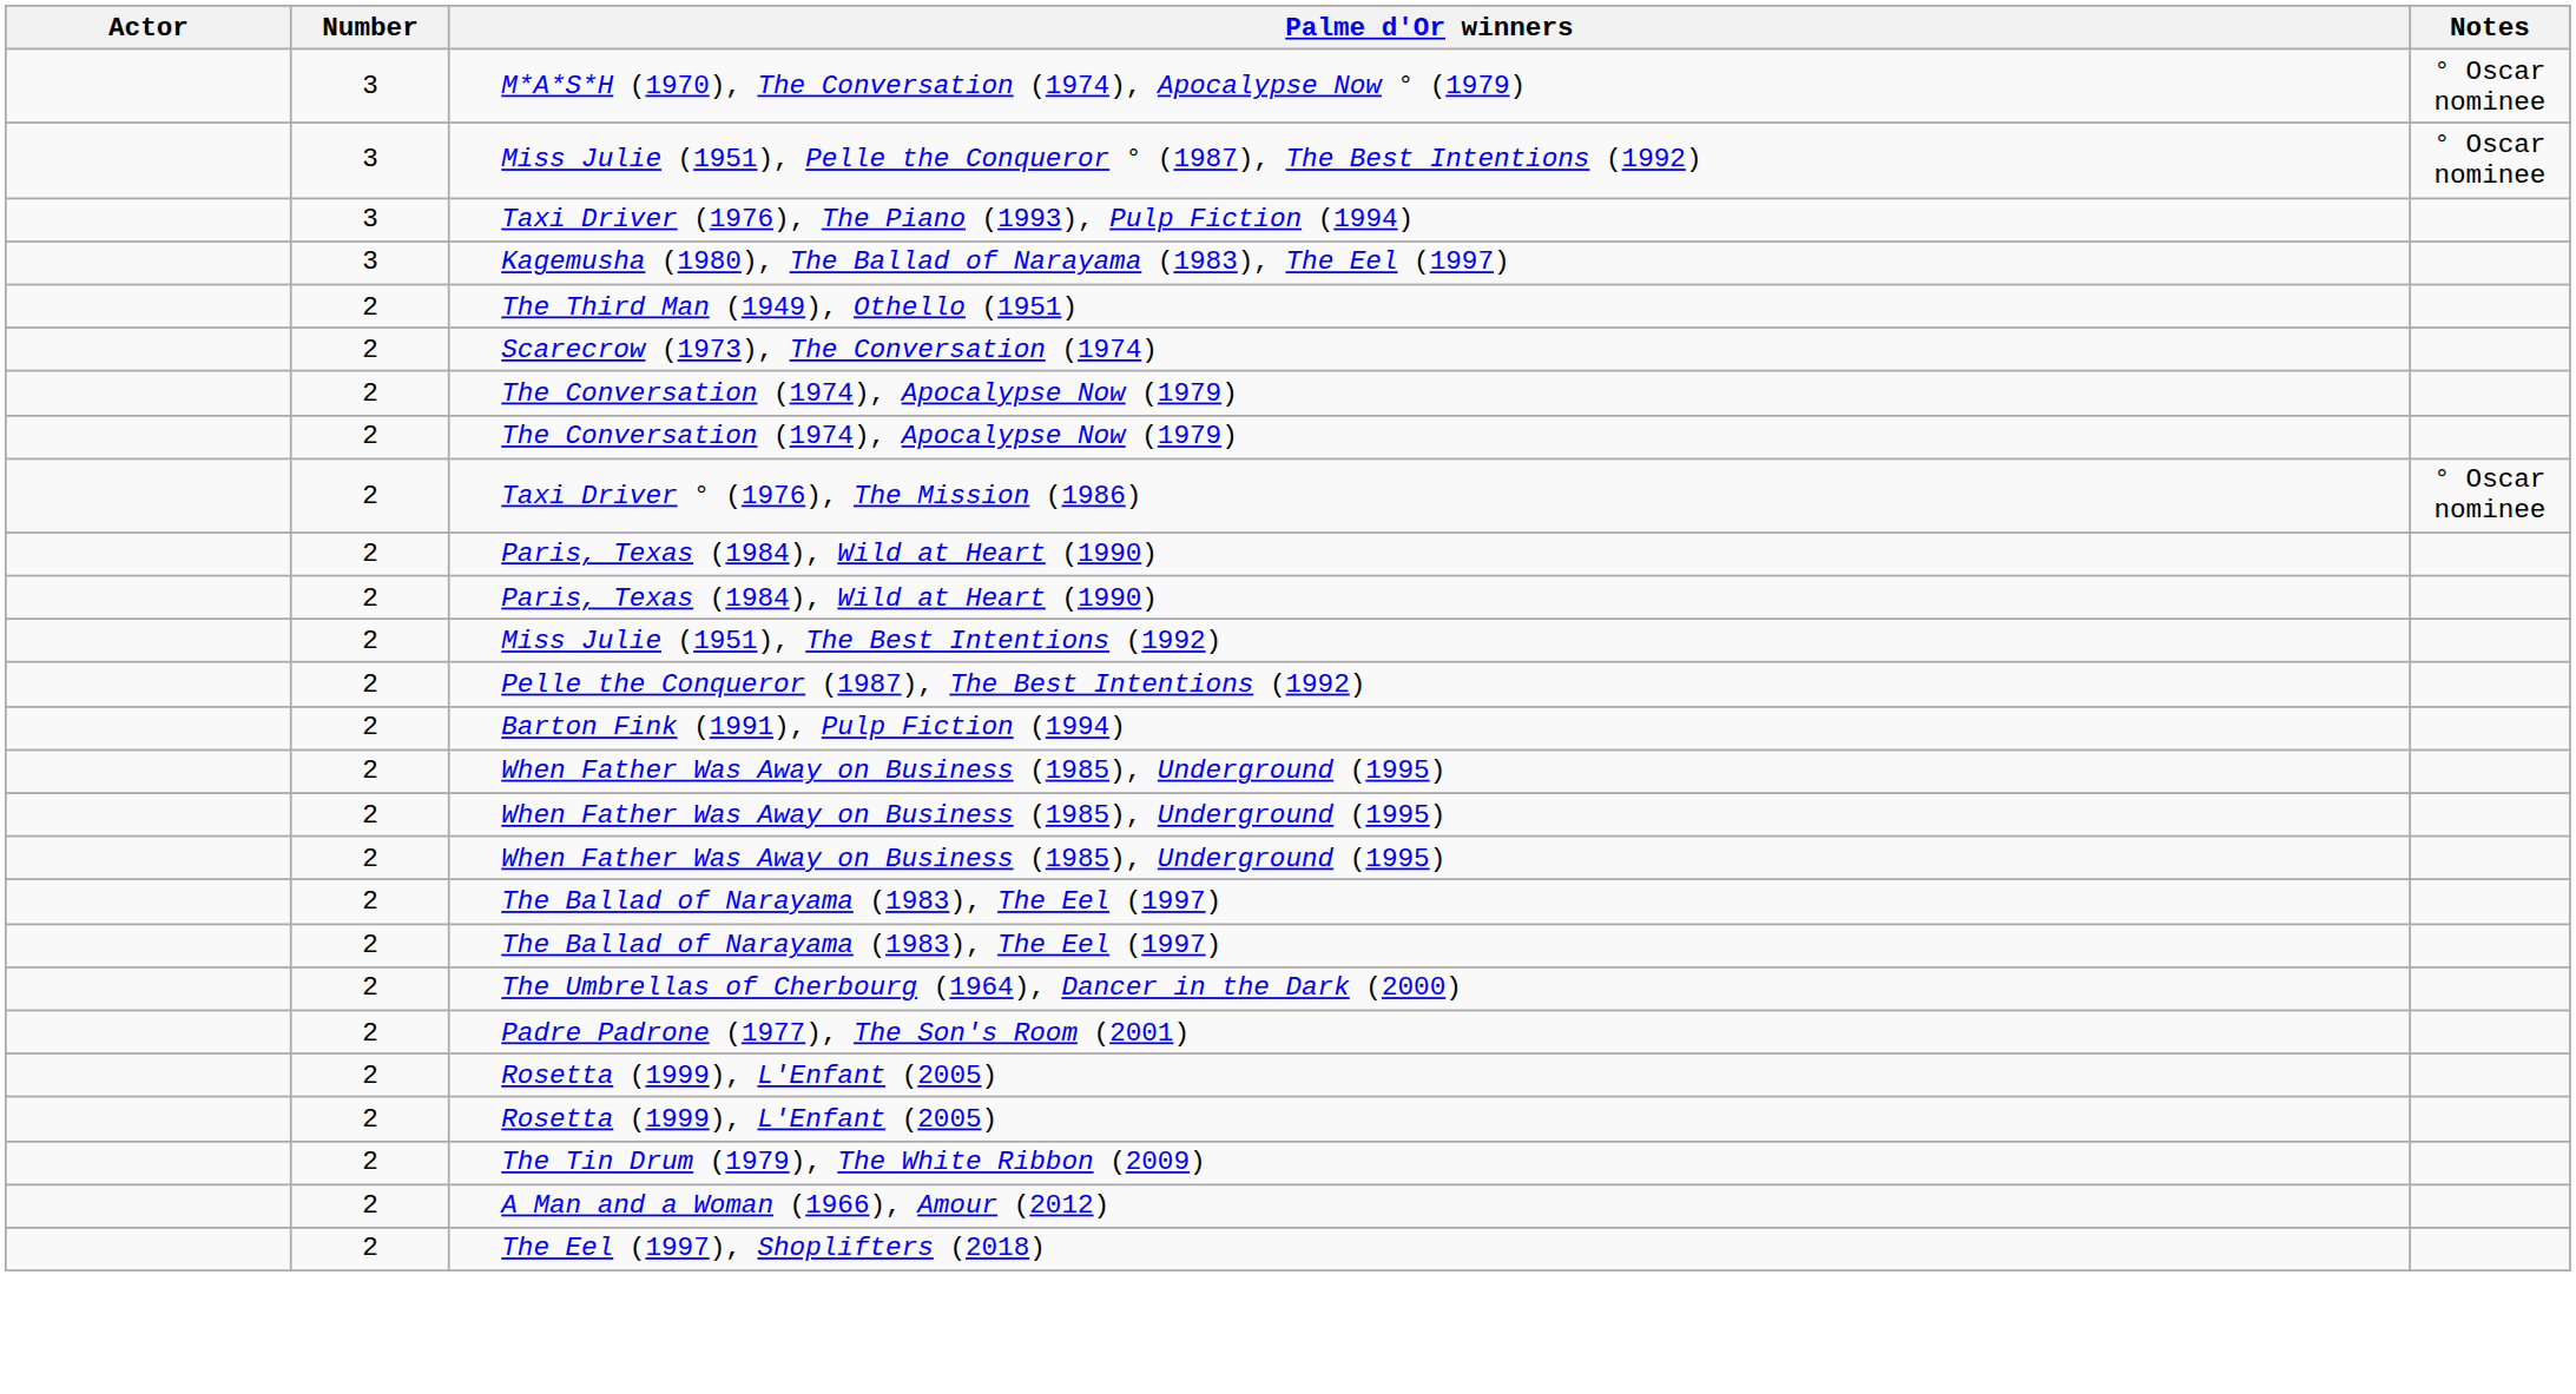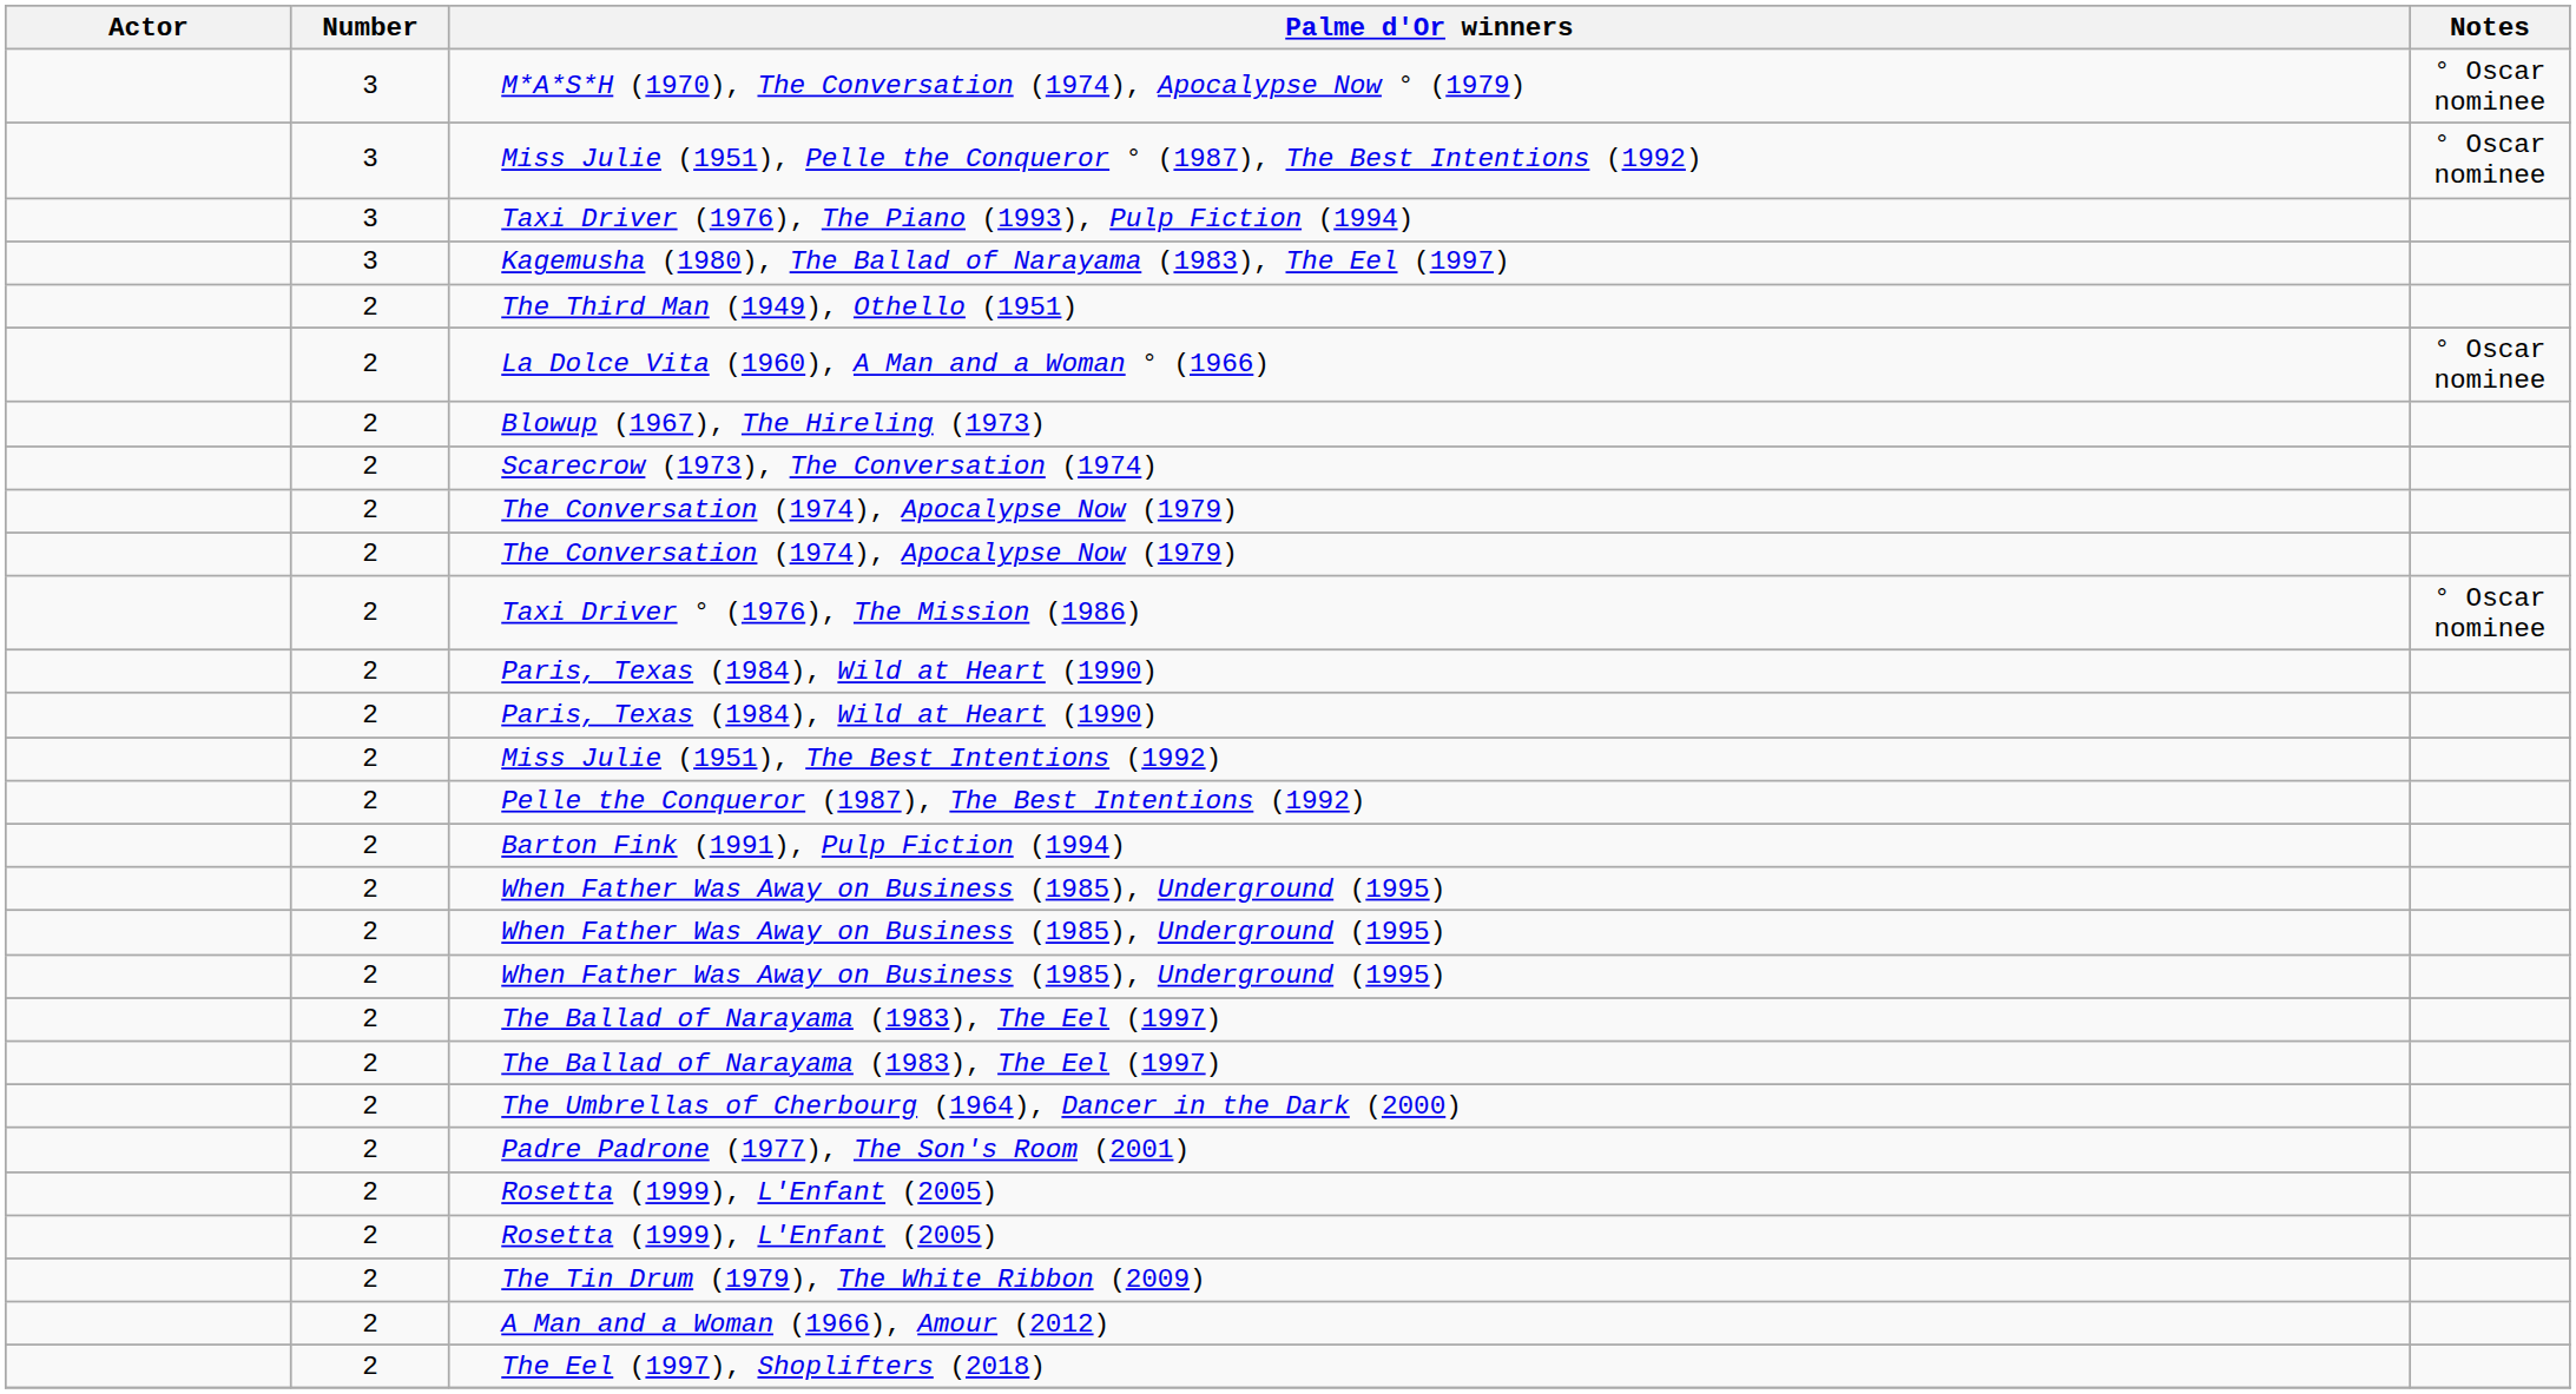+ row: 2 | La Dolce Vita (1960), A Man and a Woman ° (1966) | ° Oscar nominee
+ row: 2 | Blowup (1967), The Hireling (1973)
